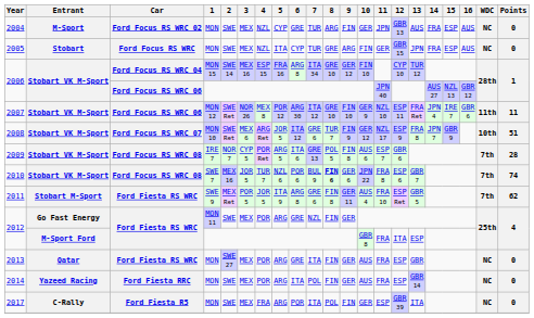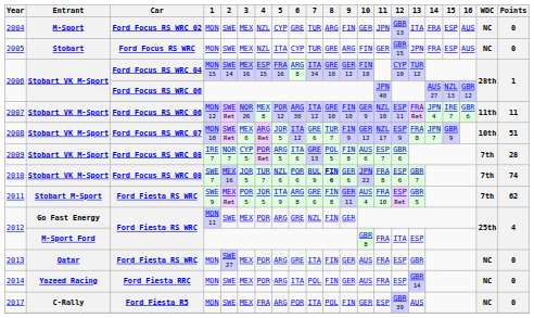2004 | 13: AUS -> ITA
2017 | 13: ITA -> AUS
